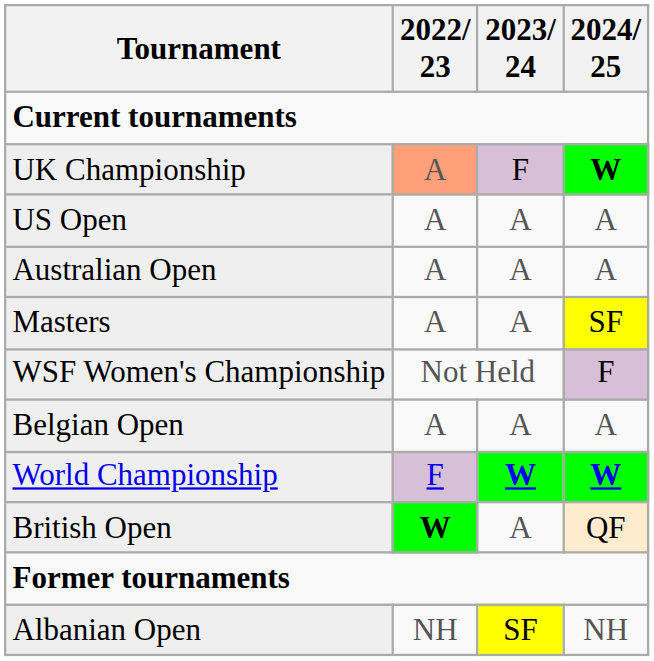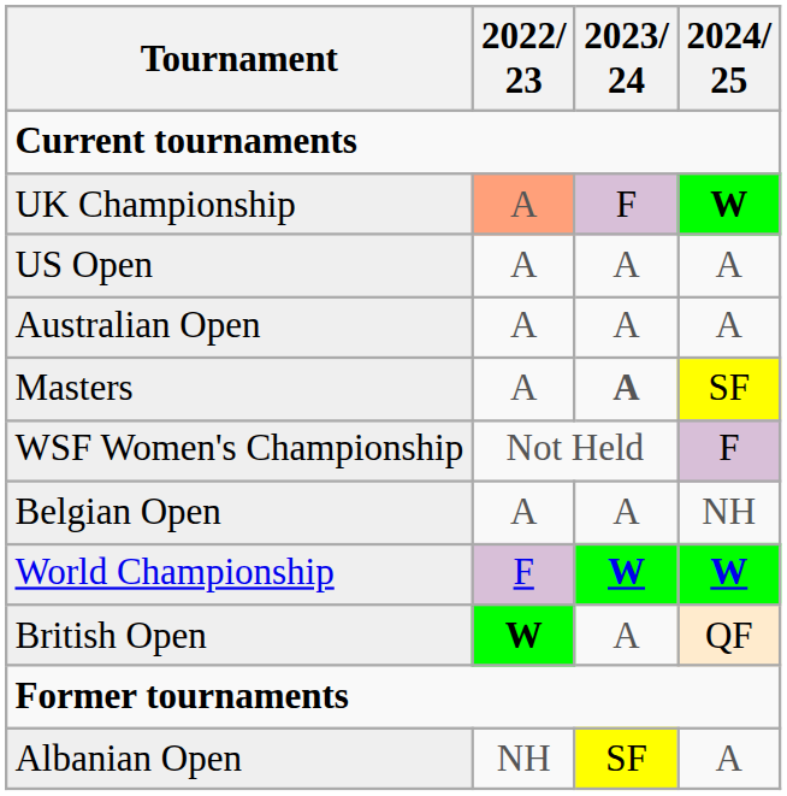Masters | 2023/ 24: normal -> bold
Belgian Open | 2024/ 25: A -> NH
Albanian Open | 2024/ 25: NH -> A
